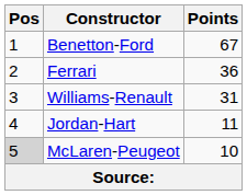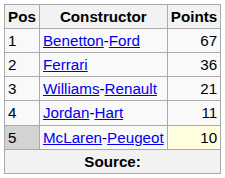Williams-Renault | Points: 31 -> 21
McLaren-Peugeot | Points: no background -> lightyellow background
